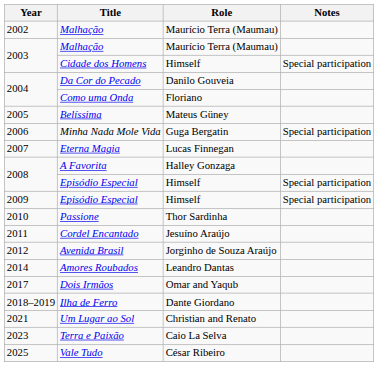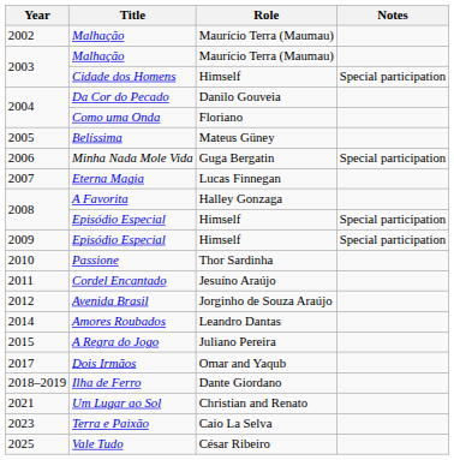+ row: 2015 | A Regra do Jogo | Juliano Pereira
